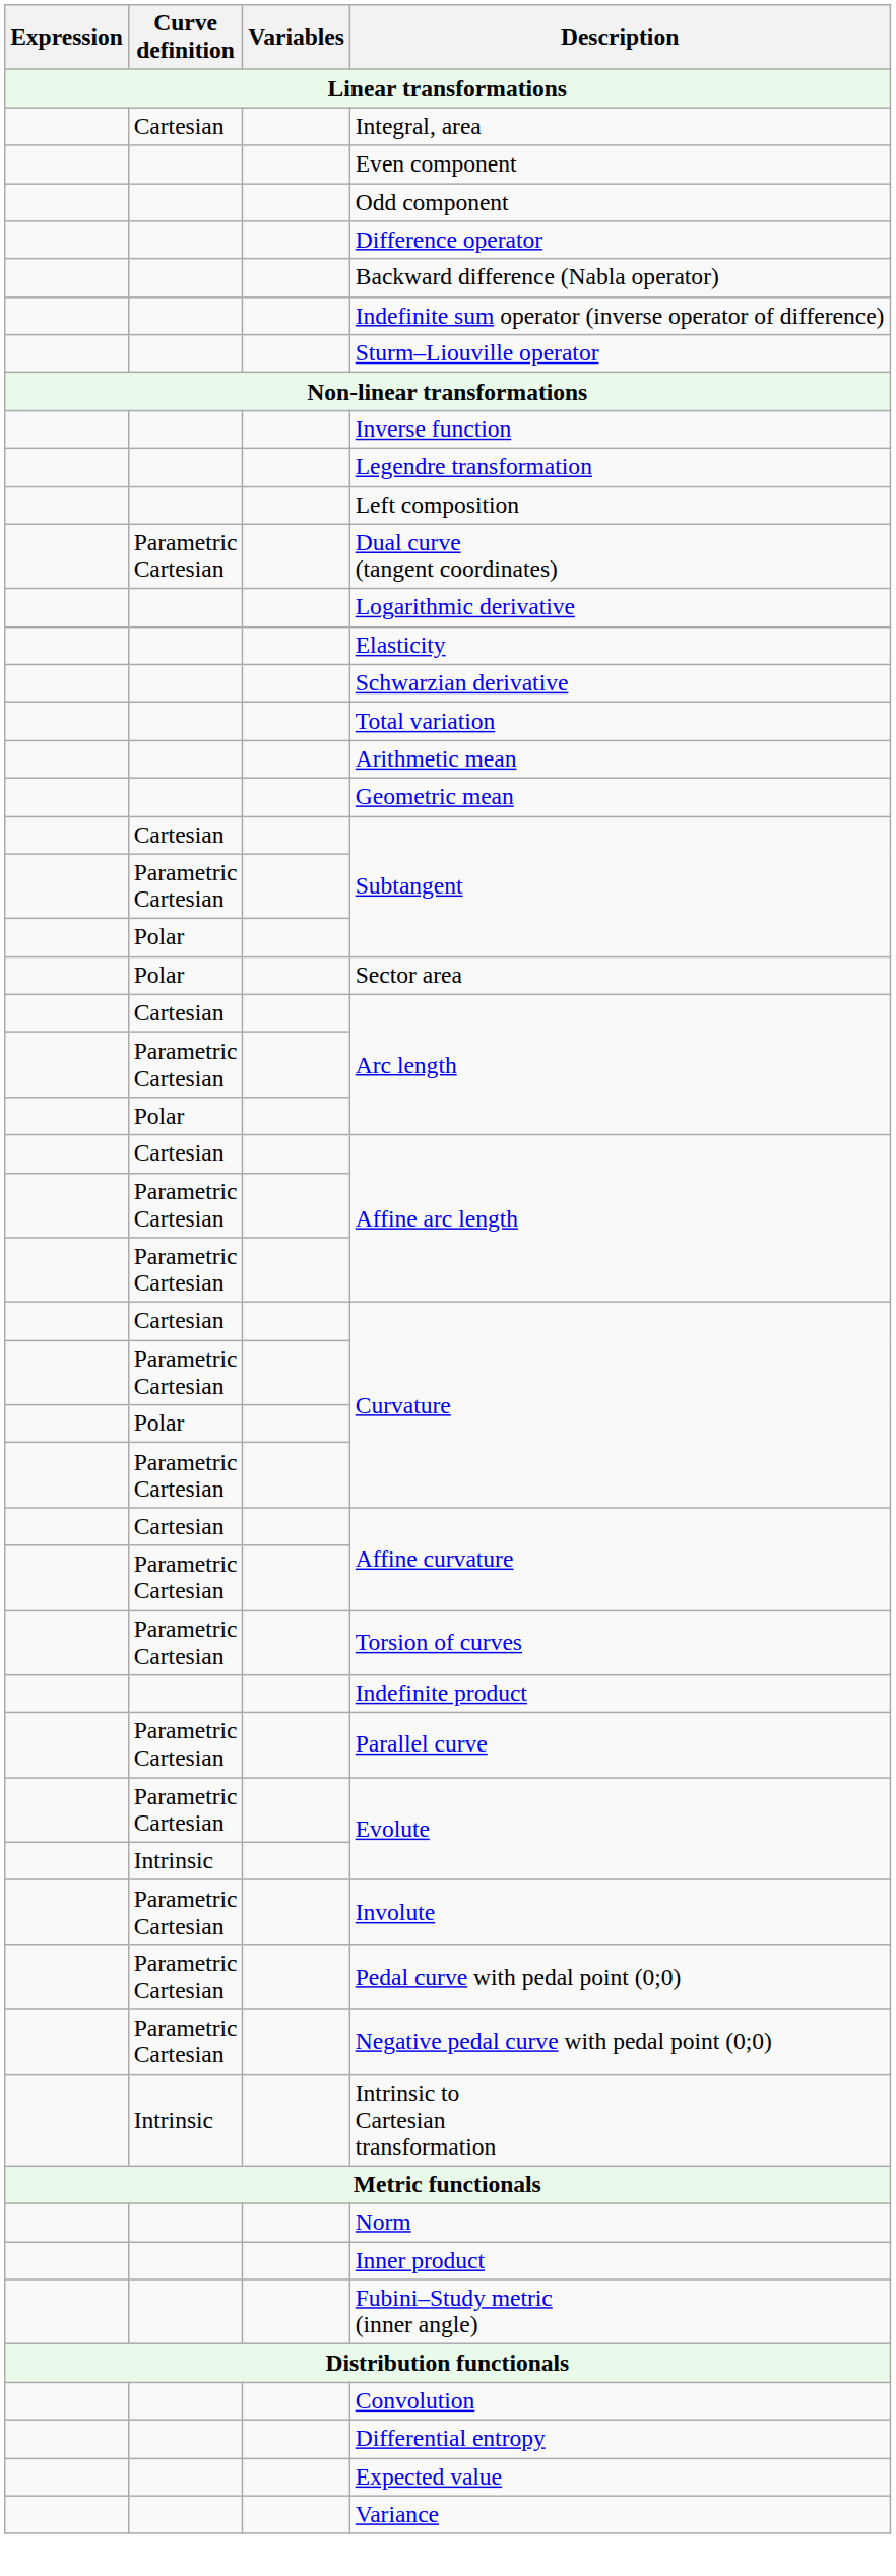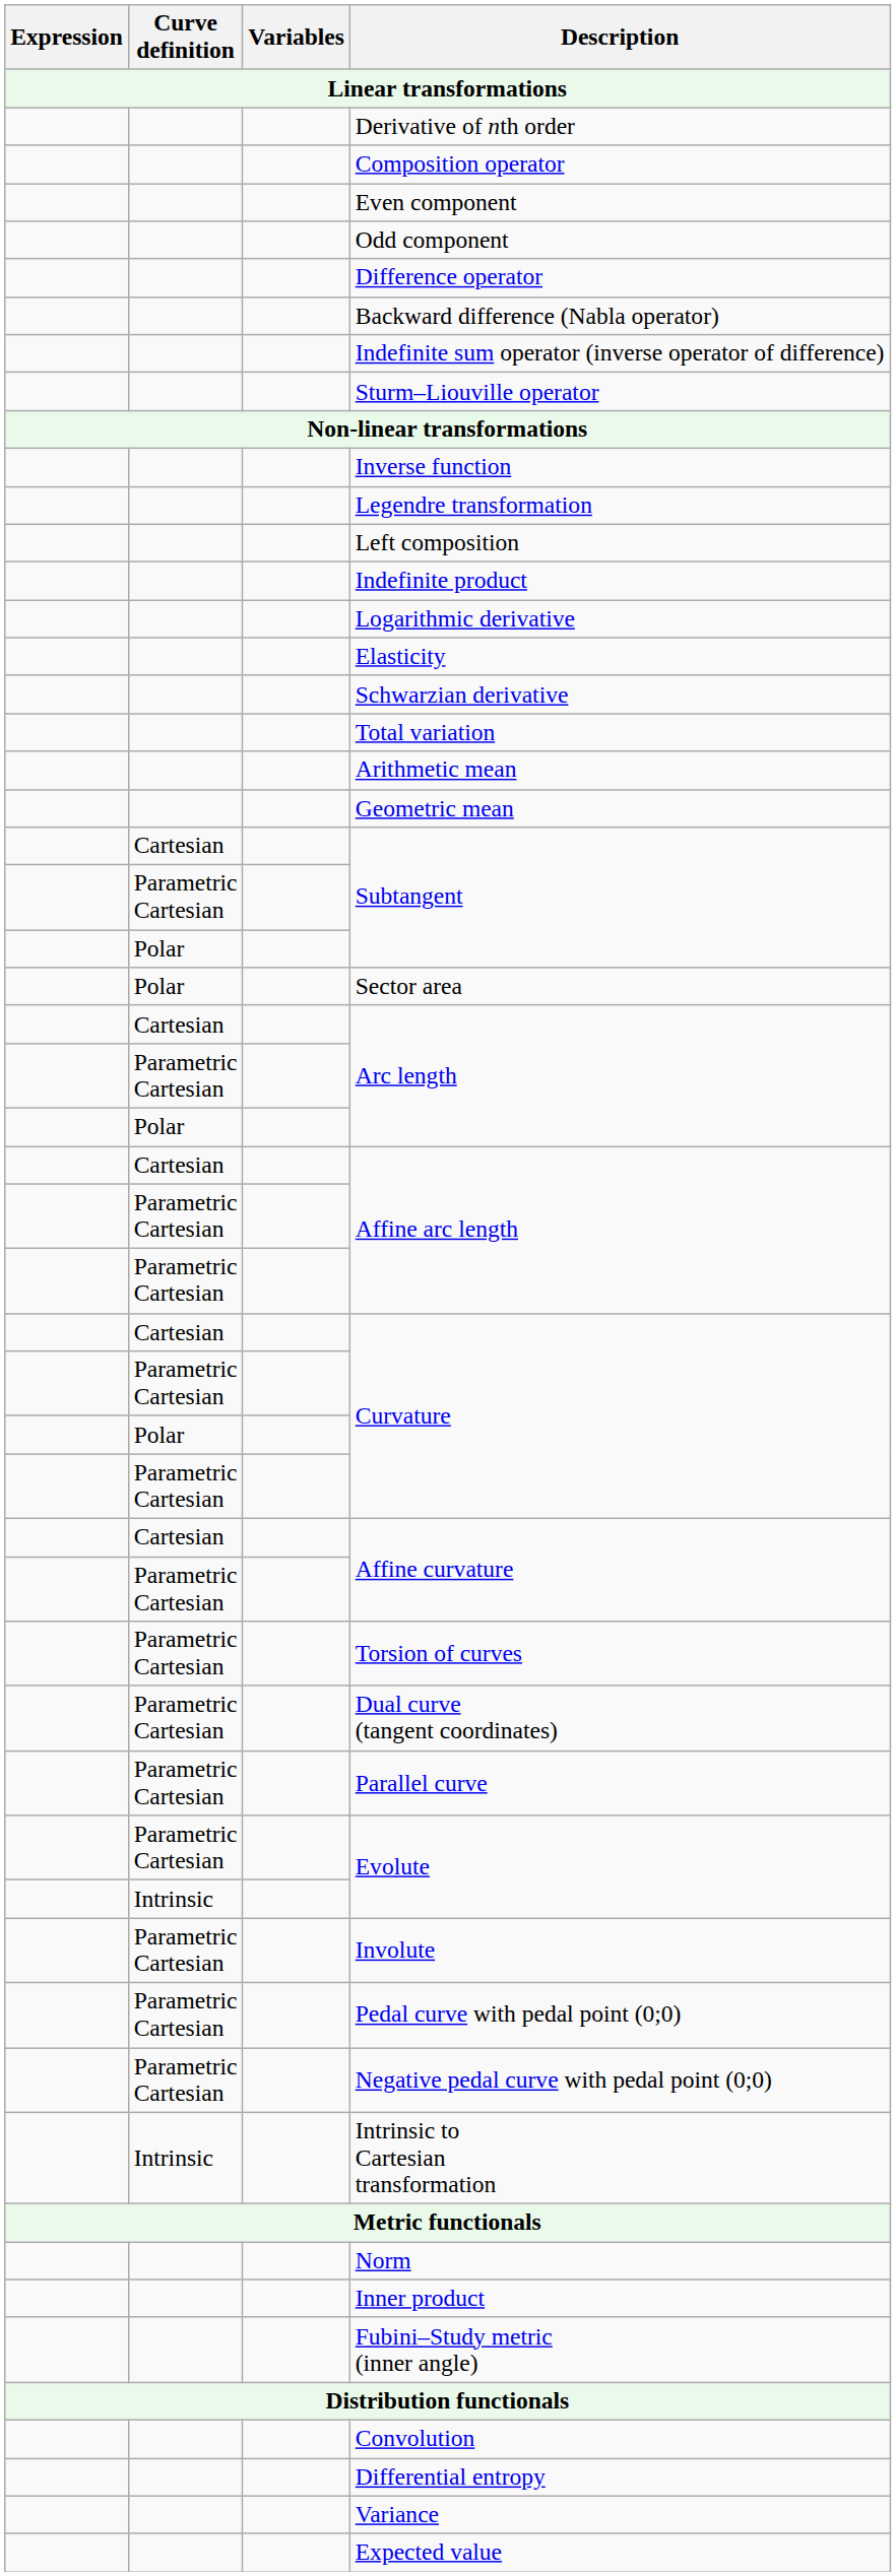+ row: Derivative of nth order
- row: Cartesian | Integral, area
+ row: Composition operator
rows swapped: Indefinite product <-> Dual curve (tangent coordinates)
rows swapped: Expected value <-> Variance
